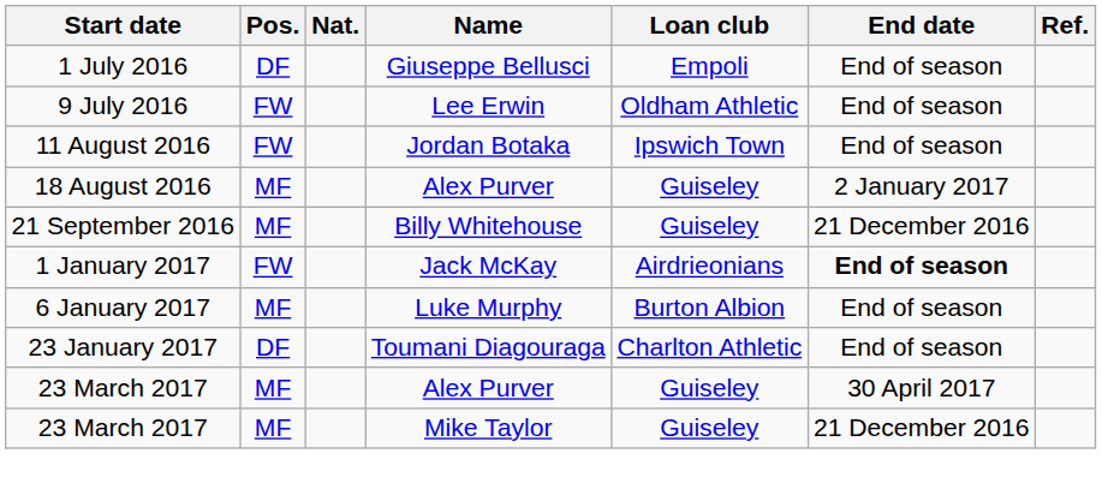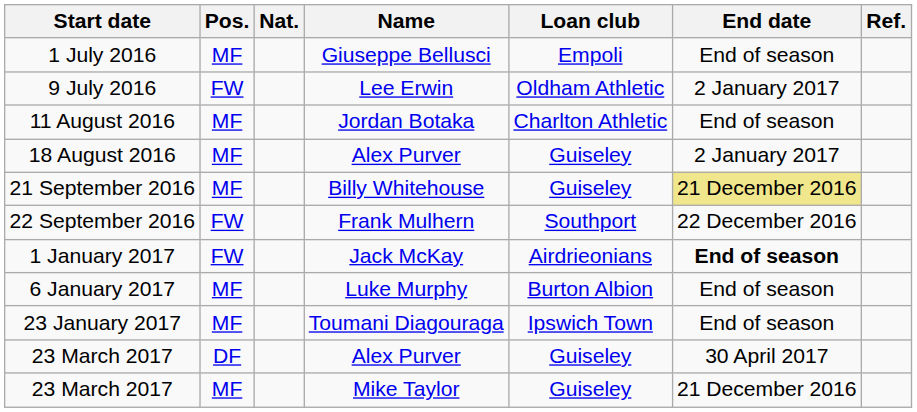1 July 2016 | Pos.: DF -> MF
9 July 2016 | End date: End of season -> 2 January 2017
11 August 2016 | Pos.: FW -> MF
11 August 2016 | Loan club: Ipswich Town -> Charlton Athletic
21 September 2016 | End date: no background -> khaki background
+ row: 22 September 2016 | FW | Frank Mulhern | Southport | 22 December 2016
23 January 2017 | Pos.: DF -> MF
23 January 2017 | Loan club: Charlton Athletic -> Ipswich Town
23 March 2017 / Alex Purver | Pos.: MF -> DF
